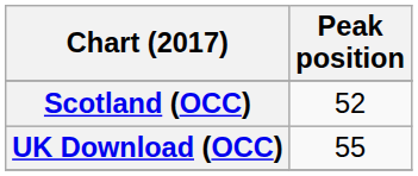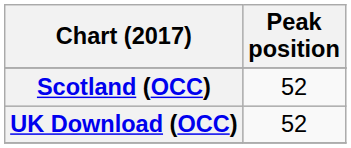UK Download (OCC) | Peak position: 55 -> 52
